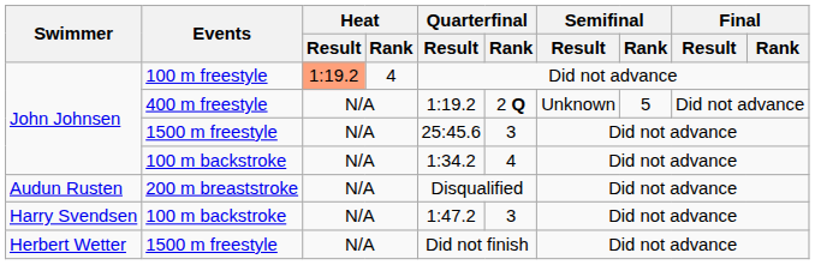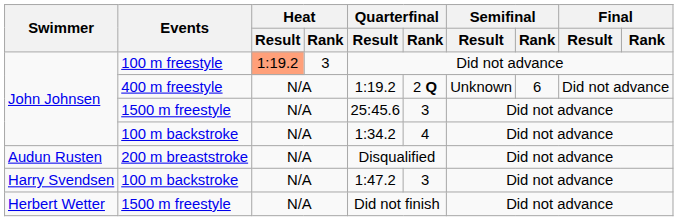100 m freestyle | Heat / Rank: 4 -> 3
400 m freestyle | Semifinal / Rank: 5 -> 6
